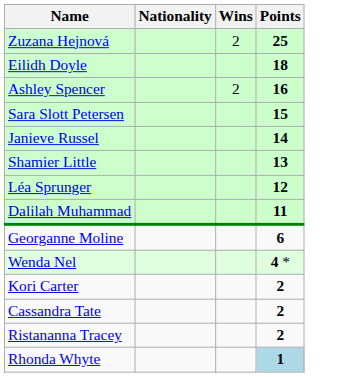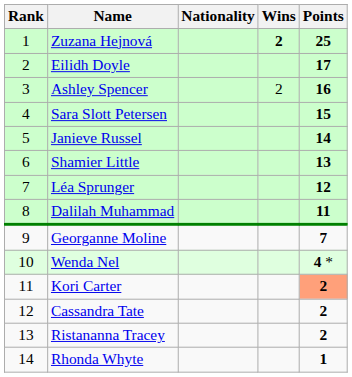+ column: Rank | 1 | 2 | 3 | 4 | 5 | 6 | 7 | 8 | 9 | 10 | 11 | 12 | 13 | 14
Zuzana Hejnová | Wins: normal -> bold
Eilidh Doyle | Points: 18 -> 17
Georganne Moline | Points: 6 -> 7
Kori Carter | Points: no background -> lightsalmon background
Rhonda Whyte | Points: lightblue background -> no background
